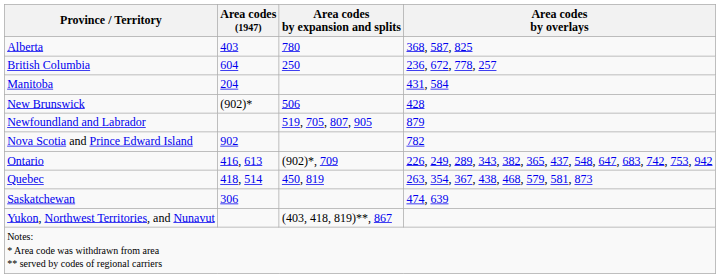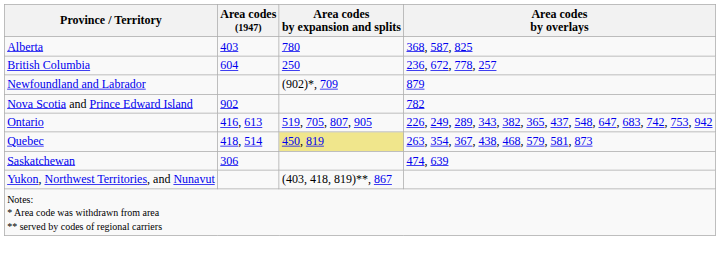- row: Manitoba | 204 | 431, 584
- row: New Brunswick | (902)* | 506 | 428
Newfoundland and Labrador | Area codes by expansion and splits: 519, 705, 807, 905 -> (902)*, 709
Ontario | Area codes by expansion and splits: (902)*, 709 -> 519, 705, 807, 905
Quebec | Area codes by expansion and splits: no background -> khaki background
